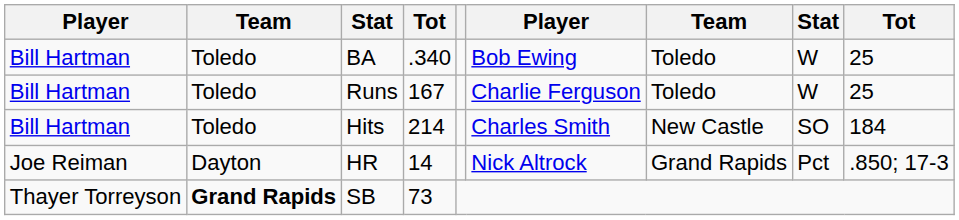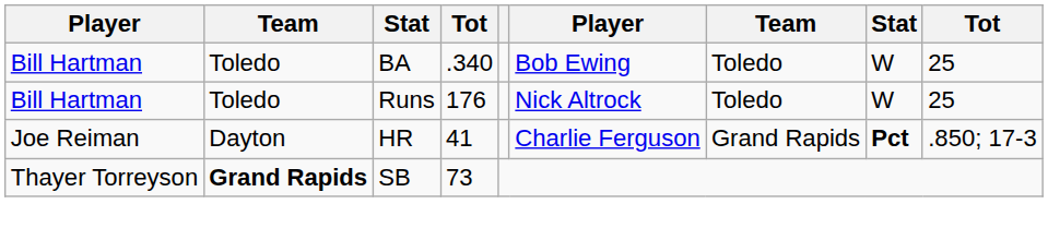Runs | column 4: 167 -> 176
Runs | column 6: Charlie Ferguson -> Nick Altrock
- row: Bill Hartman | Toledo | Hits | 214 | Charles Smith | New Castle | SO | 184
HR | column 4: 14 -> 41
HR | column 6: Nick Altrock -> Charlie Ferguson
HR | column 8: normal -> bold
